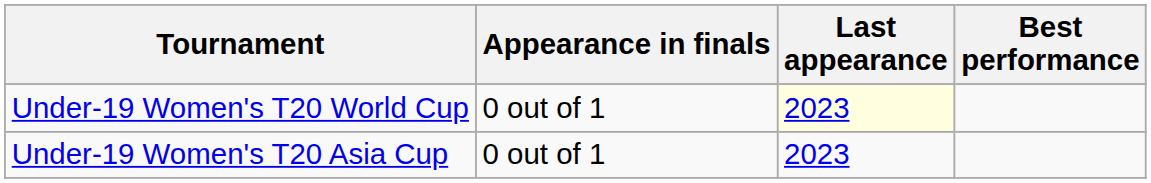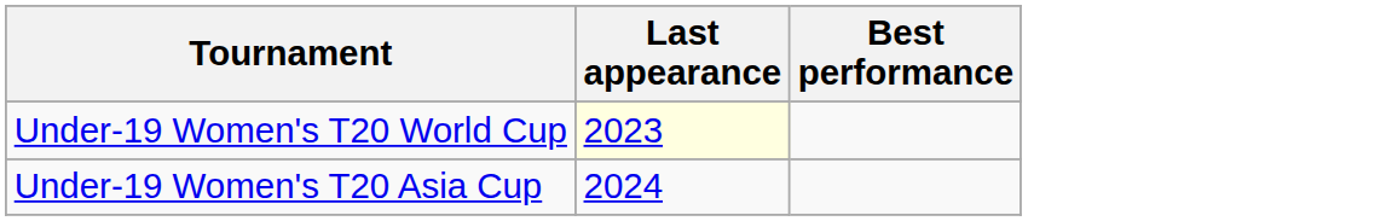- column: Appearance in finals | 0 out of 1 | 0 out of 1
Under-19 Women's T20 Asia Cup | Last appearance: 2023 -> 2024
